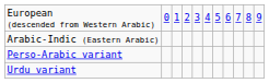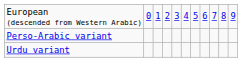- row: Arabic-Indic (Eastern Arabic)
